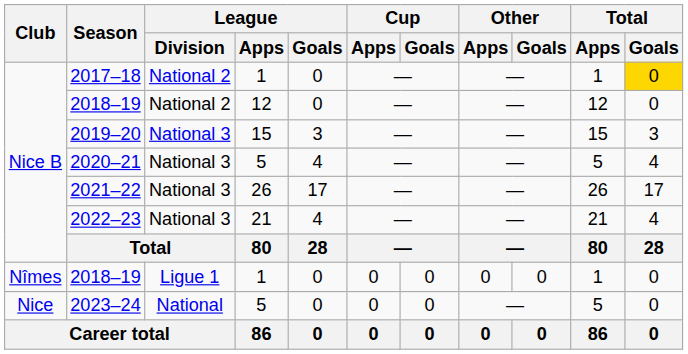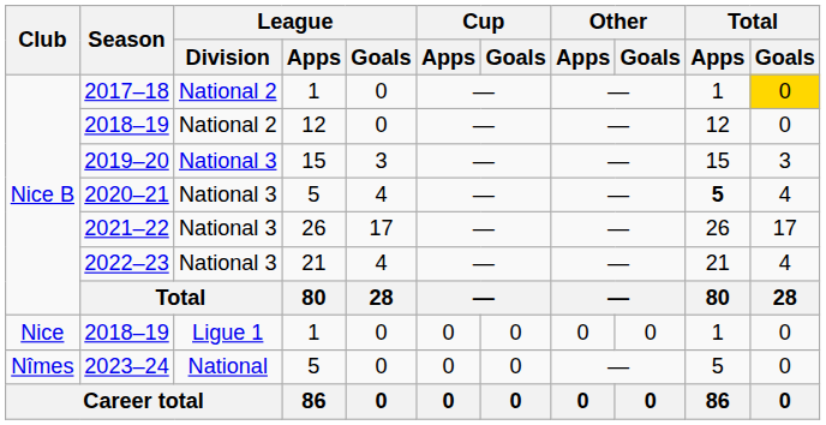2020–21 | Total / Apps: normal -> bold
2018–19 / 1 | Club: Nîmes -> Nice
2023–24 | Club: Nice -> Nîmes
